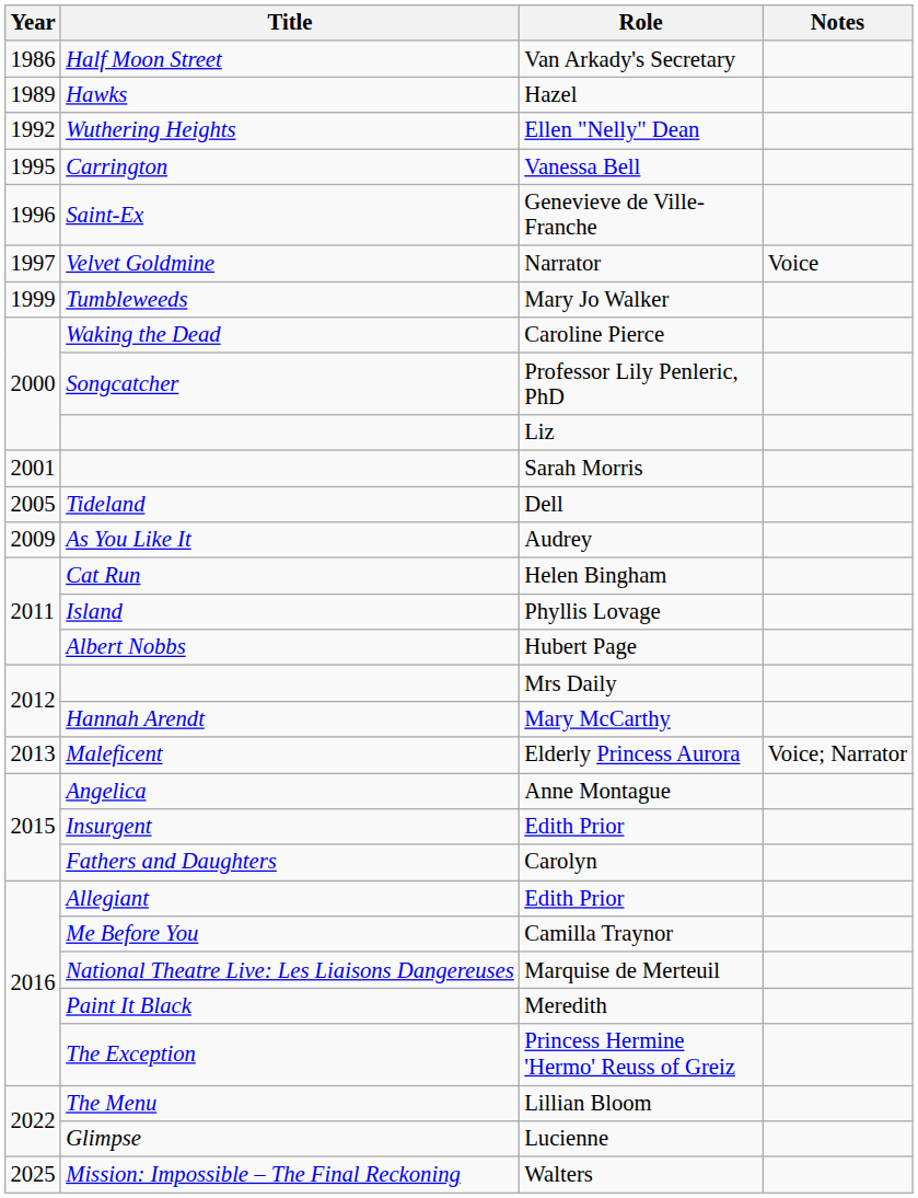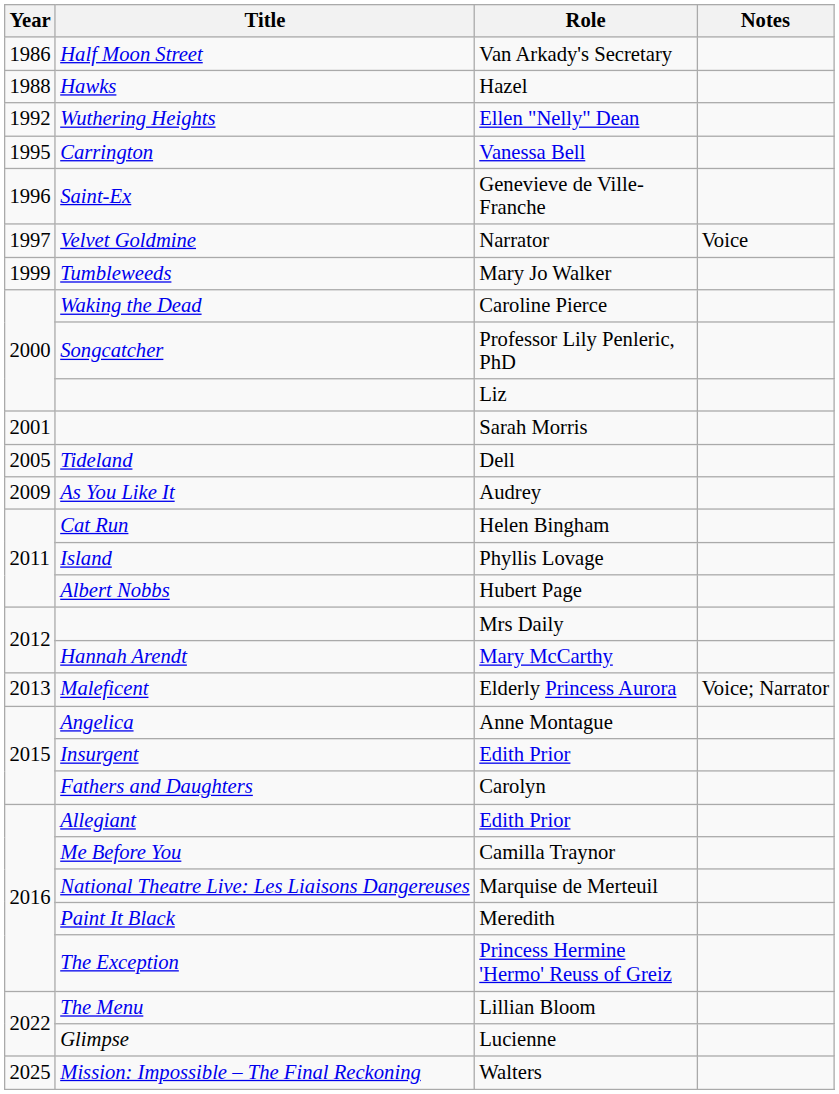Hazel | Year: 1989 -> 1988
